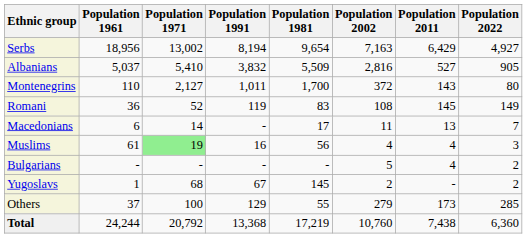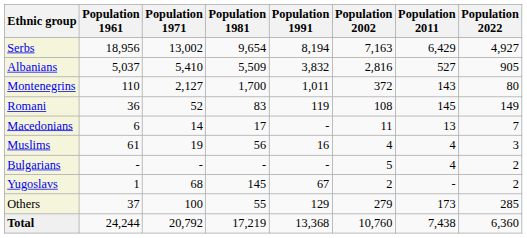columns swapped: Population 1981 <-> Population 1991
Muslims | Population 1971: lightgreen background -> no background
